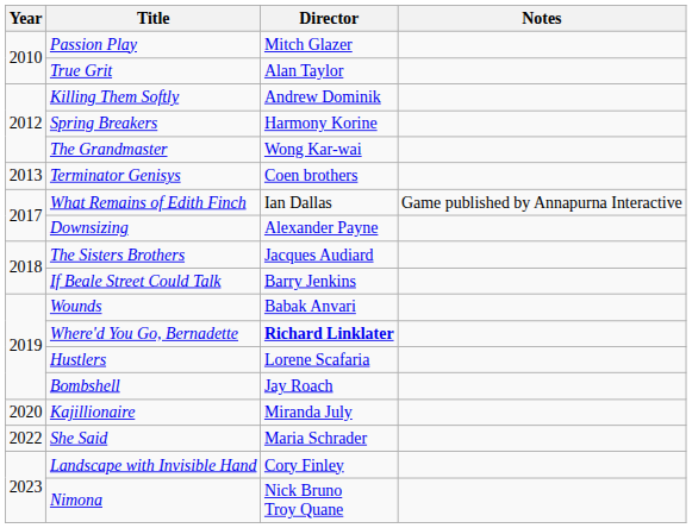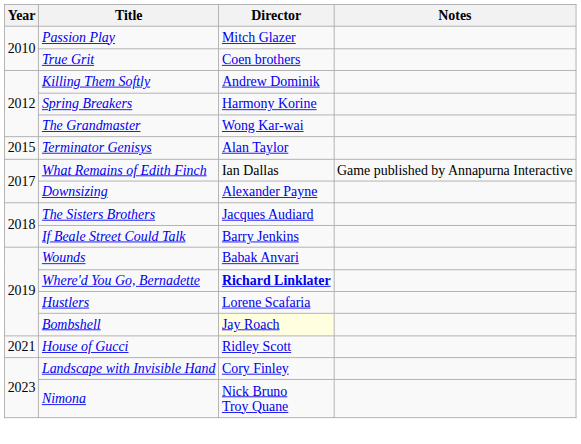True Grit | Director: Alan Taylor -> Coen brothers
Terminator Genisys | Year: 2013 -> 2015
Terminator Genisys | Director: Coen brothers -> Alan Taylor
Bombshell | Director: no background -> lightyellow background
- row: 2020 | Kajillionaire | Miranda July
+ row: 2021 | House of Gucci | Ridley Scott
- row: 2022 | She Said | Maria Schrader
